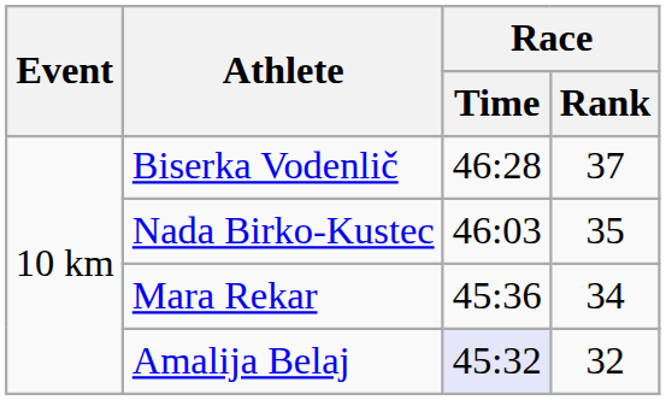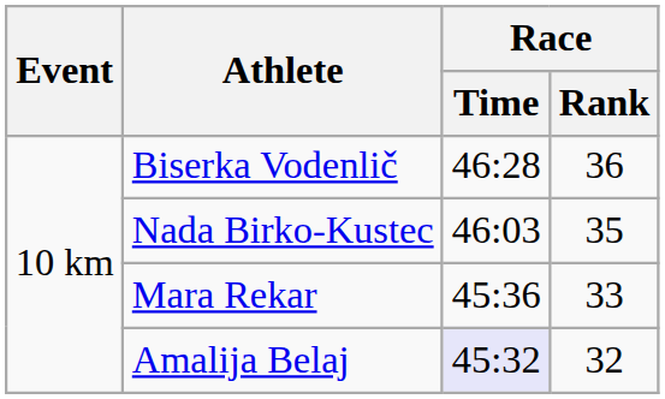Biserka Vodenlič | Race / Rank: 37 -> 36
Mara Rekar | Race / Rank: 34 -> 33
